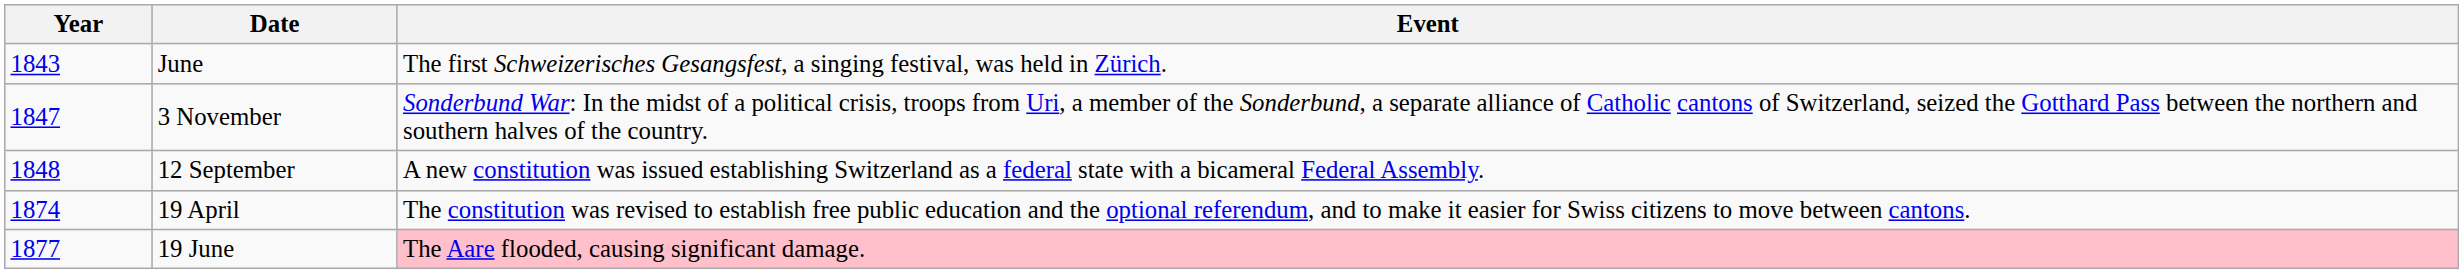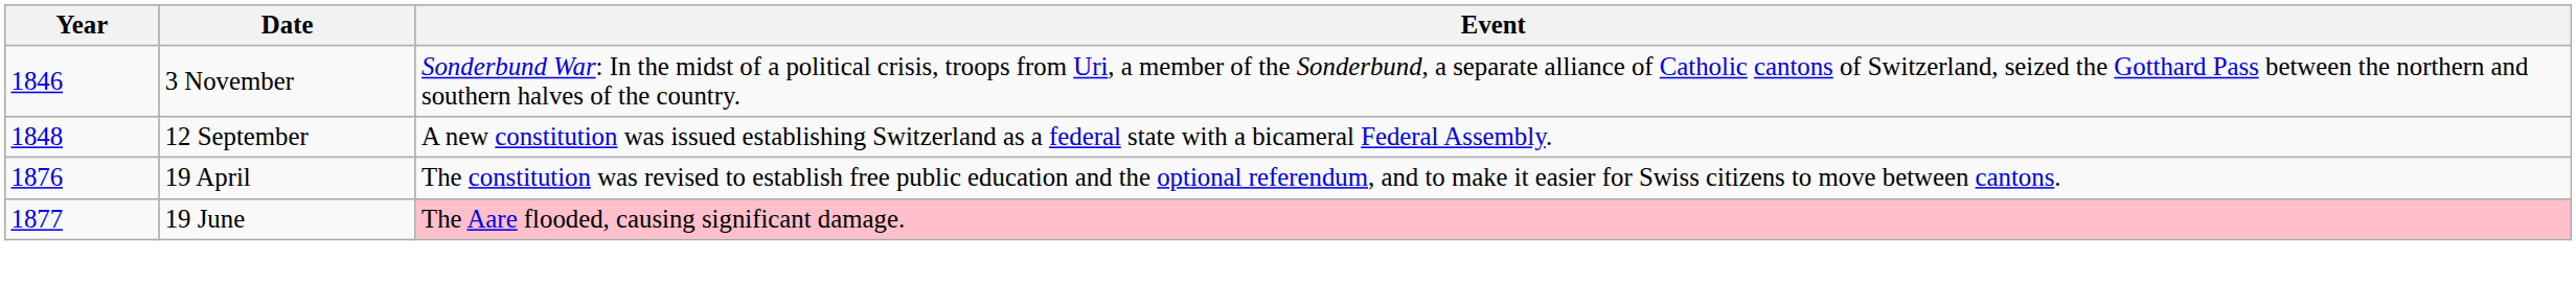- row: 1843 | June | The first Schweizerisches Gesangsfest, a singing festival, was held in Zürich.
3 November | Year: 1847 -> 1846
19 April | Year: 1874 -> 1876
